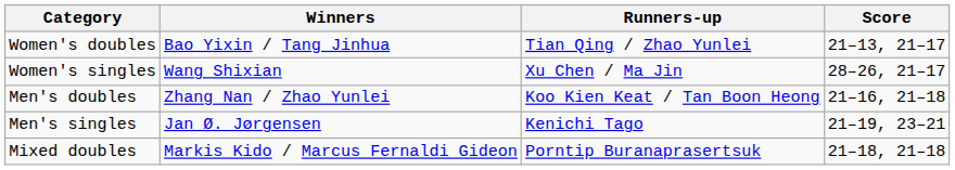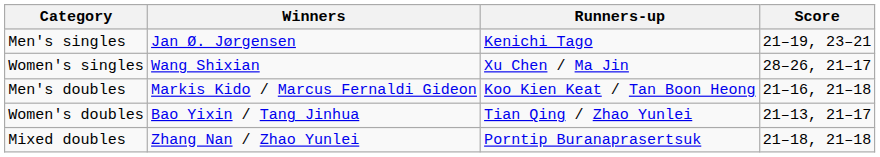rows swapped: Men's singles <-> Women's doubles
Men's doubles | Winners: Zhang Nan / Zhao Yunlei -> Markis Kido / Marcus Fernaldi Gideon
Mixed doubles | Winners: Markis Kido / Marcus Fernaldi Gideon -> Zhang Nan / Zhao Yunlei
